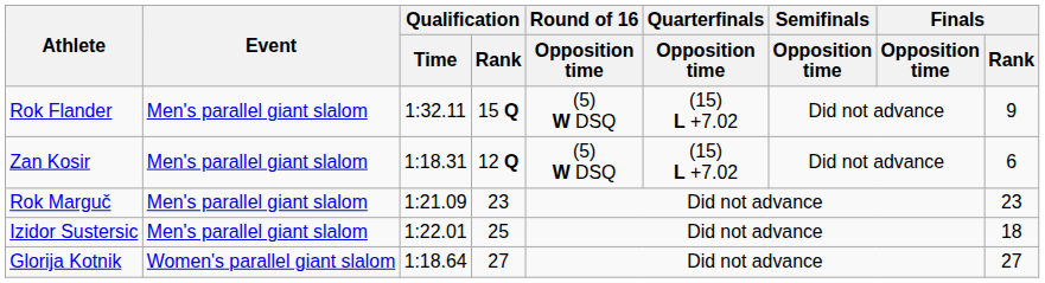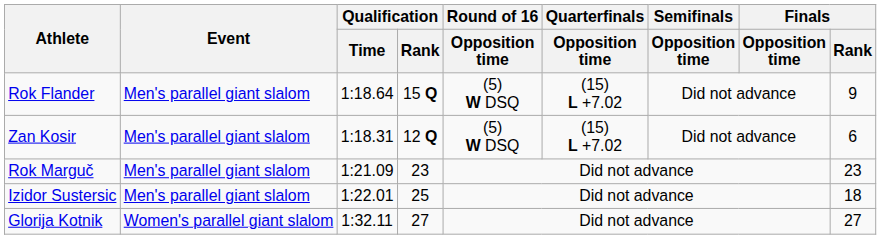Rok Flander | Qualification / Time: 1:32.11 -> 1:18.64
Glorija Kotnik | Qualification / Time: 1:18.64 -> 1:32.11
